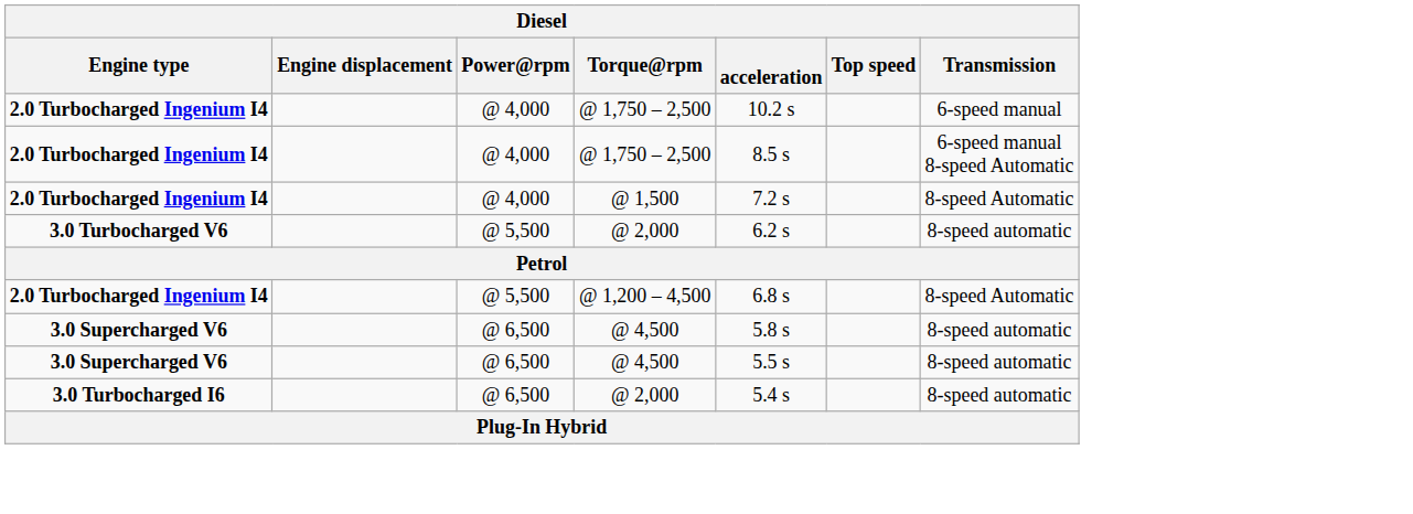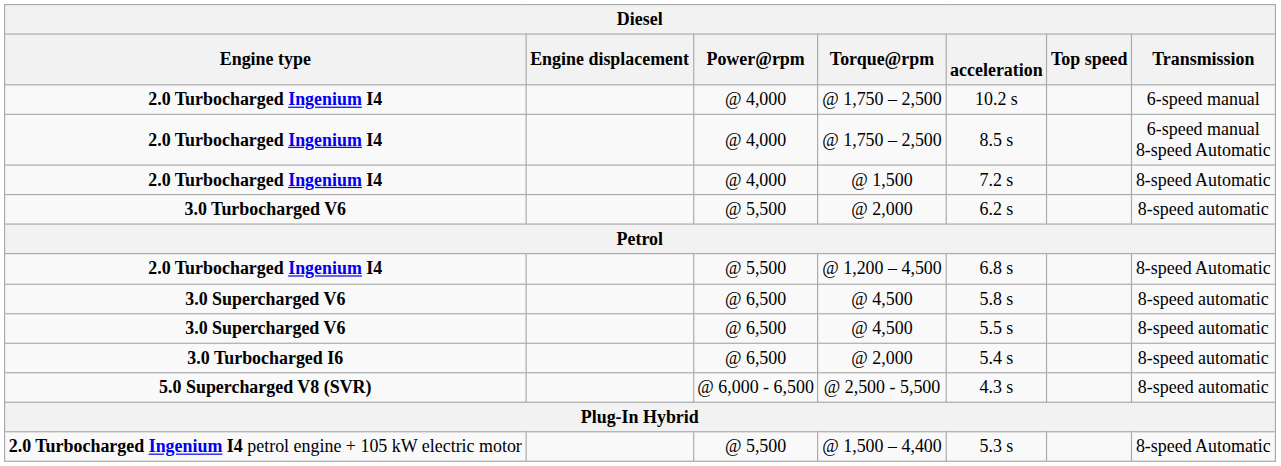+ row: 5.0 Supercharged V8 (SVR) | @ 6,000 - 6,500 | @ 2,500 - 5,500 | 4.3 s | 8-speed automatic
+ row: 2.0 Turbocharged Ingenium I4 petrol engine + 105 kW electric motor | @ 5,500 | @ 1,500 – 4,400 | 5.3 s | 8-speed Automatic
